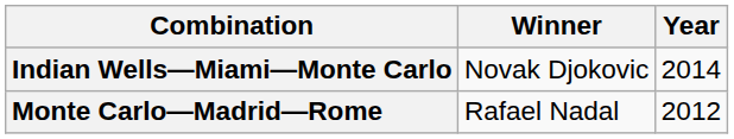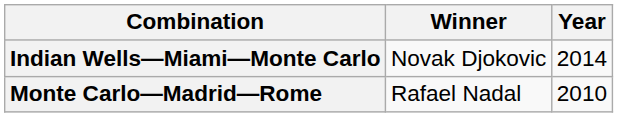Monte Carlo—Madrid—Rome | Year: 2012 -> 2010
